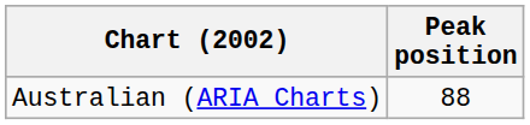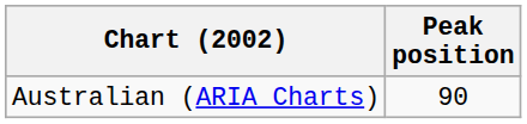Australian (ARIA Charts) | Peak position: 88 -> 90
